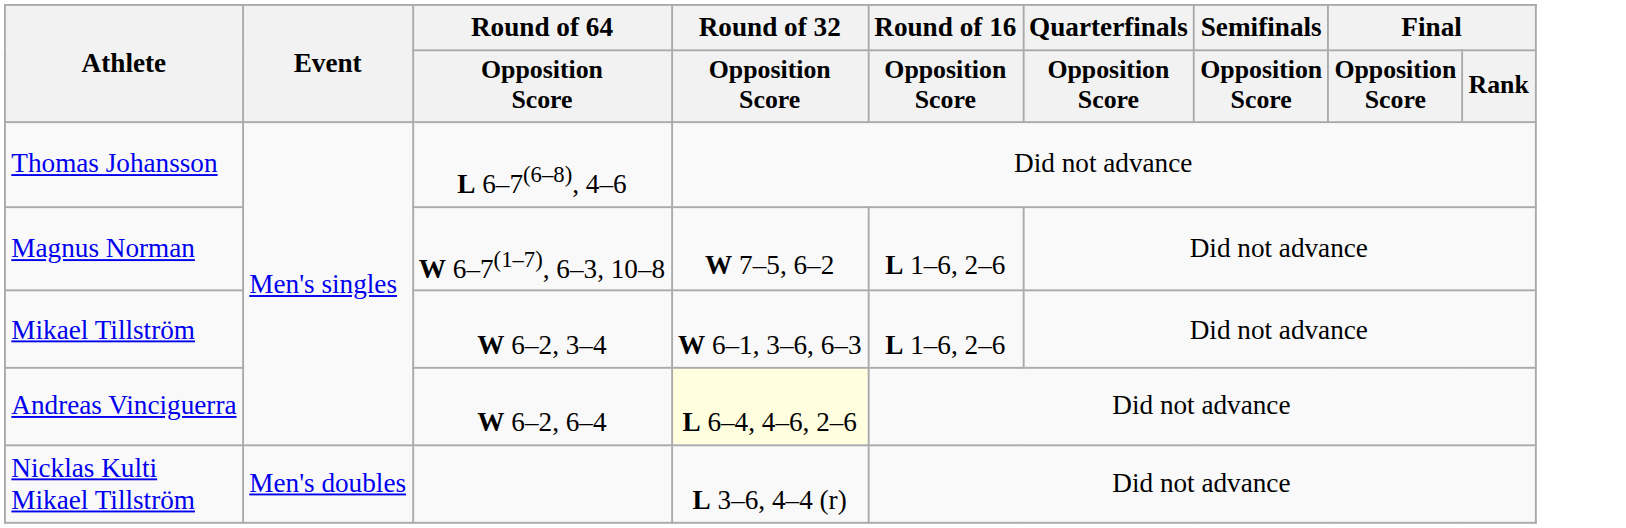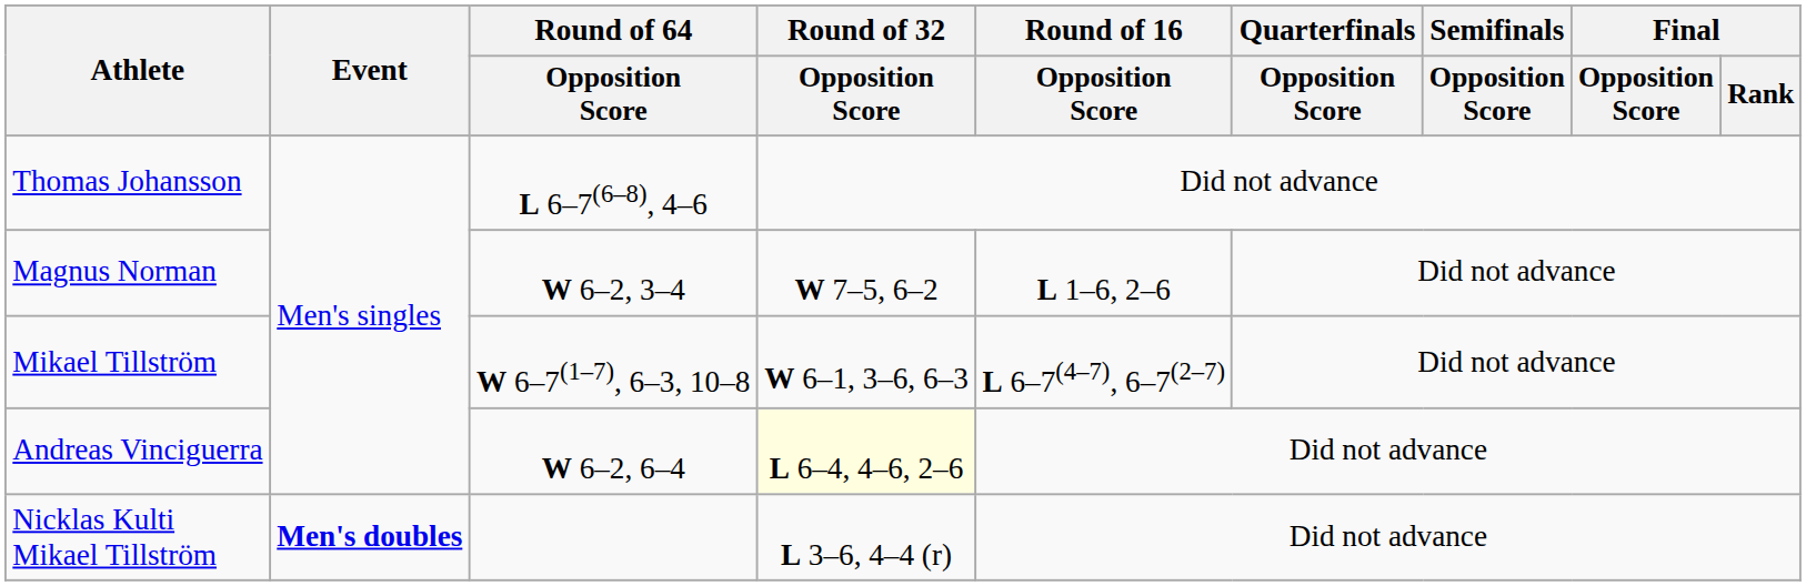Magnus Norman | Round of 64 / Opposition Score: W 6–7(1–7), 6–3, 10–8 -> W 6–2, 3–4
Mikael Tillström | Round of 64 / Opposition Score: W 6–2, 3–4 -> W 6–7(1–7), 6–3, 10–8
Mikael Tillström | Round of 16 / Opposition Score: L 1–6, 2–6 -> L 6–7(4–7), 6–7(2–7)
Nicklas Kulti Mikael Tillström | Event: normal -> bold
